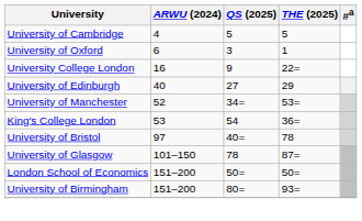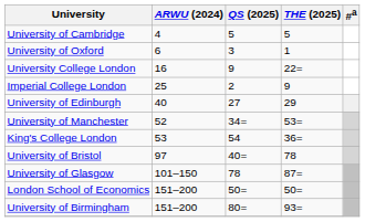+ row: Imperial College London | 25 | 2 | 9
